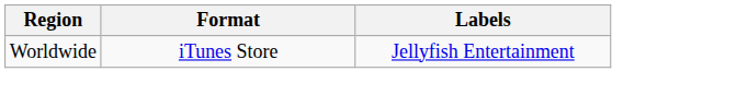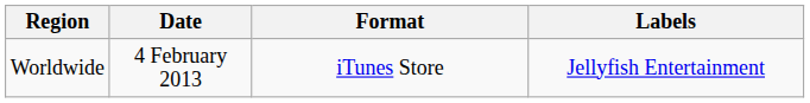+ column: Date | 4 February 2013
